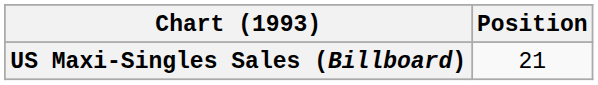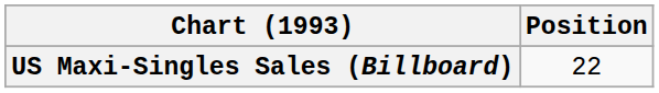US Maxi-Singles Sales (Billboard) | Position: 21 -> 22
